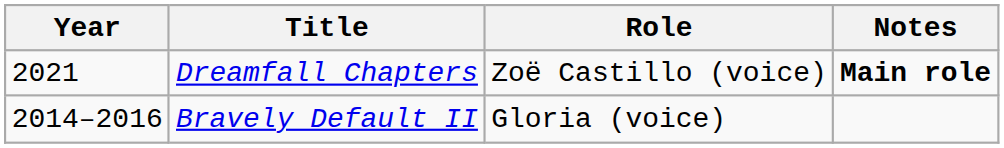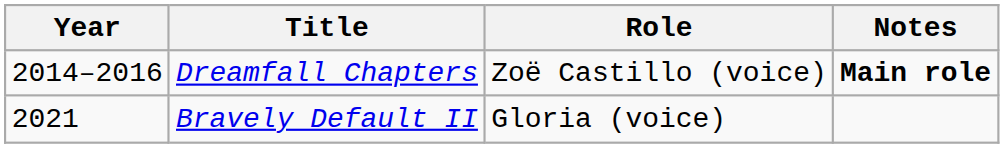Dreamfall Chapters | Year: 2021 -> 2014–2016
Bravely Default II | Year: 2014–2016 -> 2021
